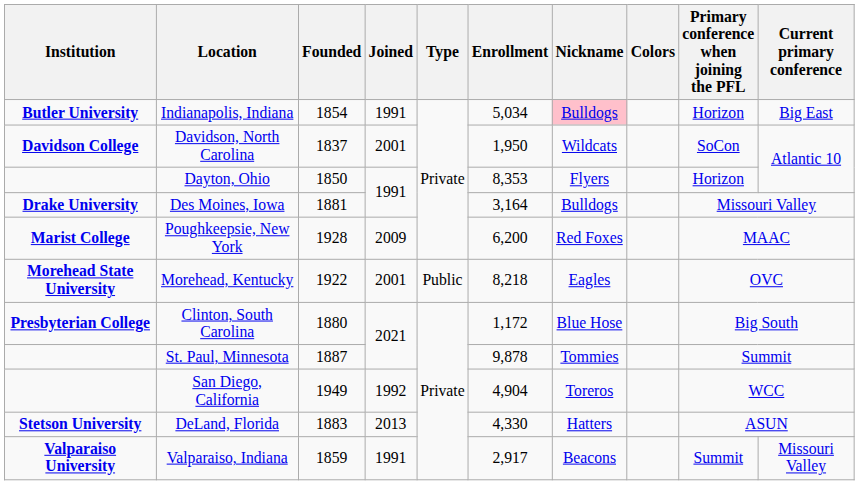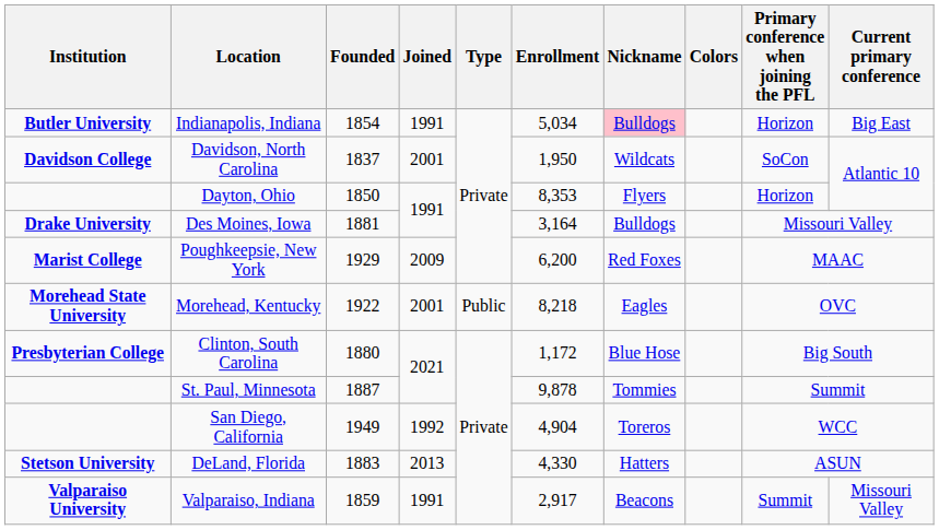Poughkeepsie, New York | Founded: 1928 -> 1929
